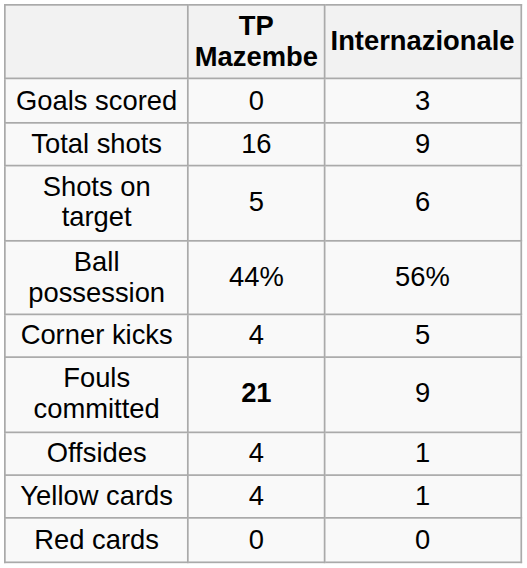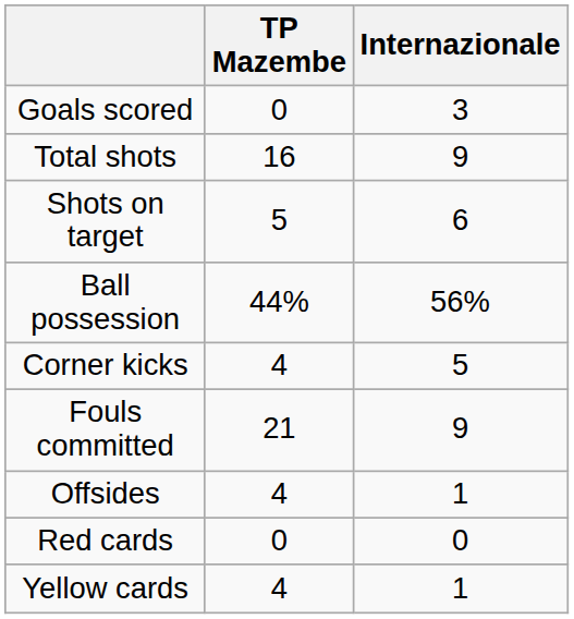Fouls committed | TP Mazembe: bold -> normal
rows swapped: Yellow cards <-> Red cards
